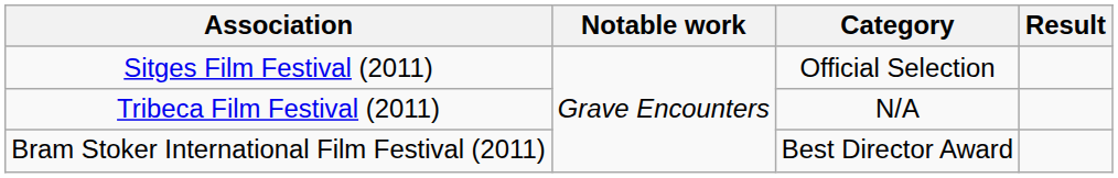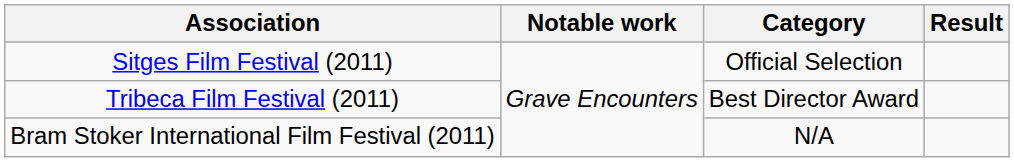Tribeca Film Festival (2011) | Category: N/A -> Best Director Award
Bram Stoker International Film Festival (2011) | Category: Best Director Award -> N/A
